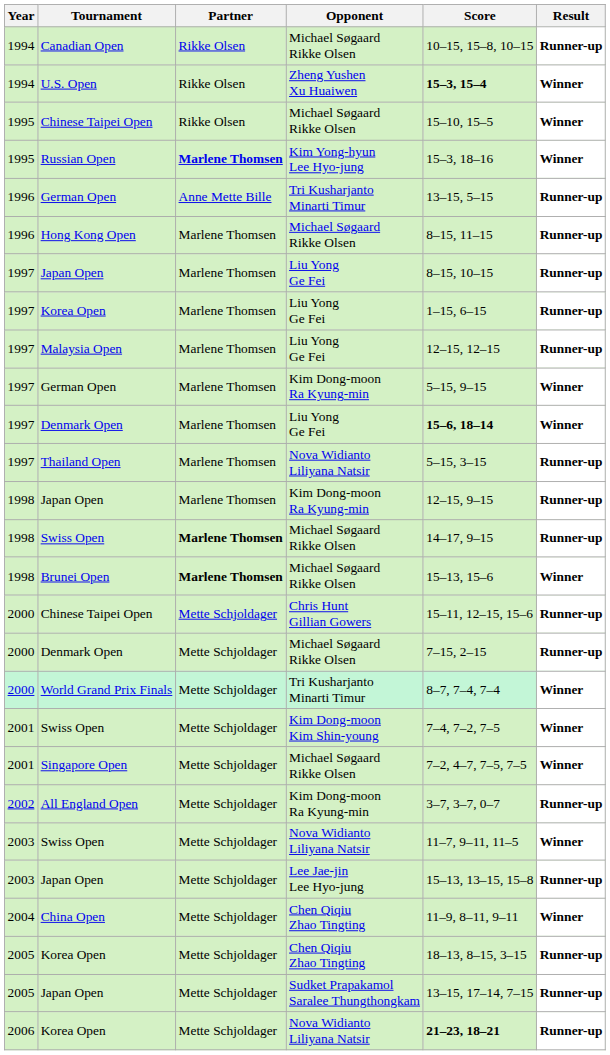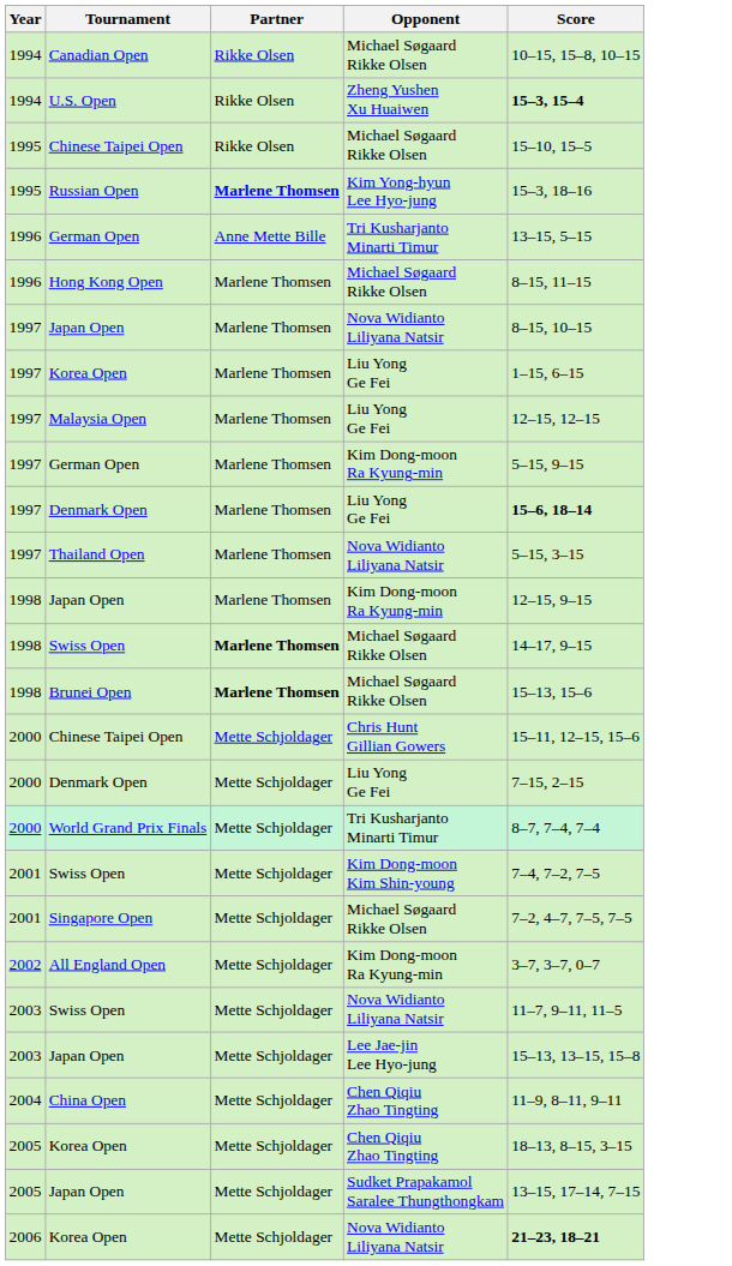- column: Result | Runner-up | Winner | Winner | Winner | Runner-up | Runner-up | Runner-up | Runner-up | Runner-up | Winner | Winner | Runner-up | Runner-up | Runner-up | Winner | Runner-up | Runner-up | Winner | Winner | Winner | Runner-up | Winner | Runner-up | Winner | Runner-up | Runner-up | Runner-up
1997 / Japan Open | Opponent: Liu Yong Ge Fei -> Nova Widianto Liliyana Natsir
2000 / Denmark Open | Opponent: Michael Søgaard Rikke Olsen -> Liu Yong Ge Fei
